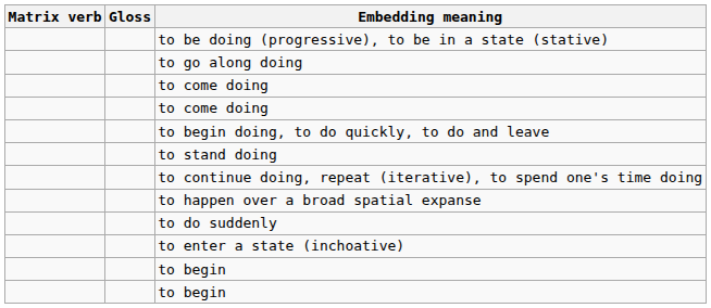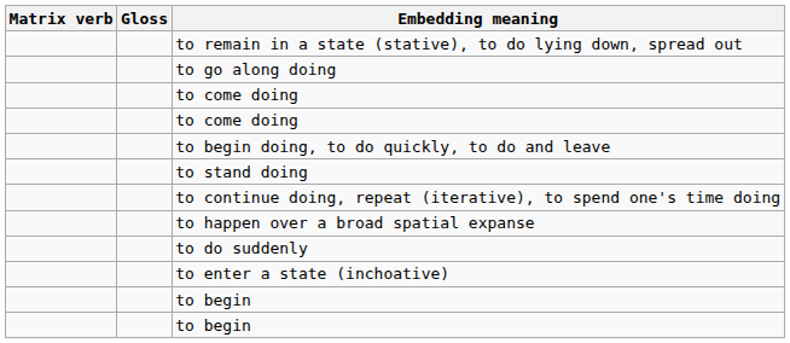- row: to be doing (progressive), to be in a state (stative)
+ row: to remain in a state (stative), to do lying down, spread out
